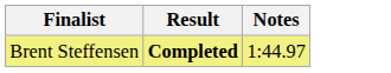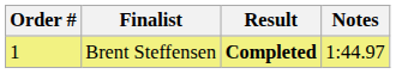+ column: Order # | 1
